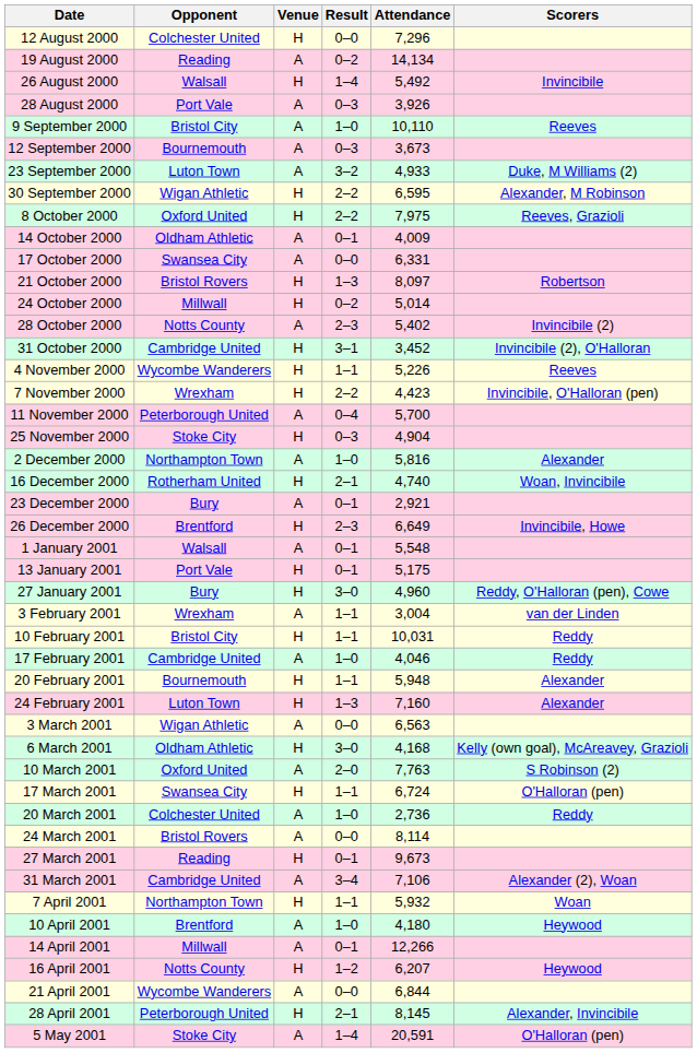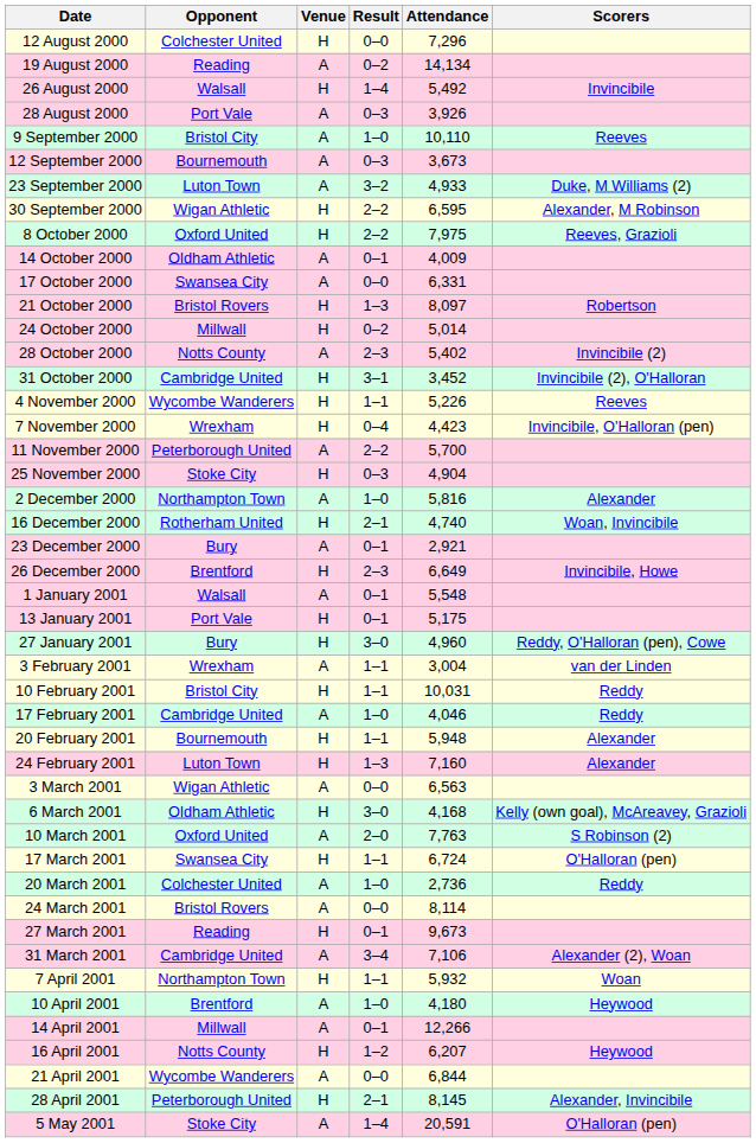7 November 2000 | Result: 2–2 -> 0–4
11 November 2000 | Result: 0–4 -> 2–2
